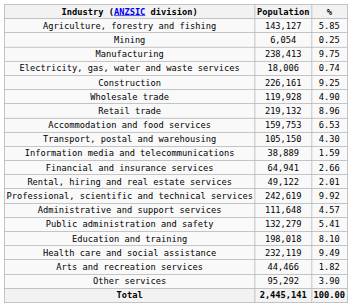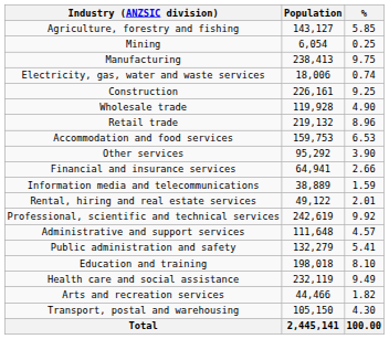rows swapped: Transport, postal and warehousing <-> Other services
rows swapped: Information media and telecommunications <-> Financial and insurance services
